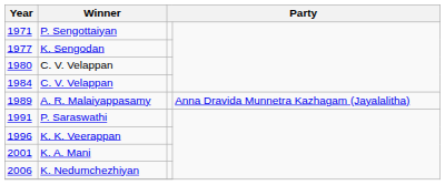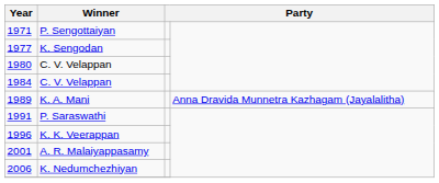1989 | Winner: A. R. Malaiyappasamy -> K. A. Mani
2001 | Winner: K. A. Mani -> A. R. Malaiyappasamy
